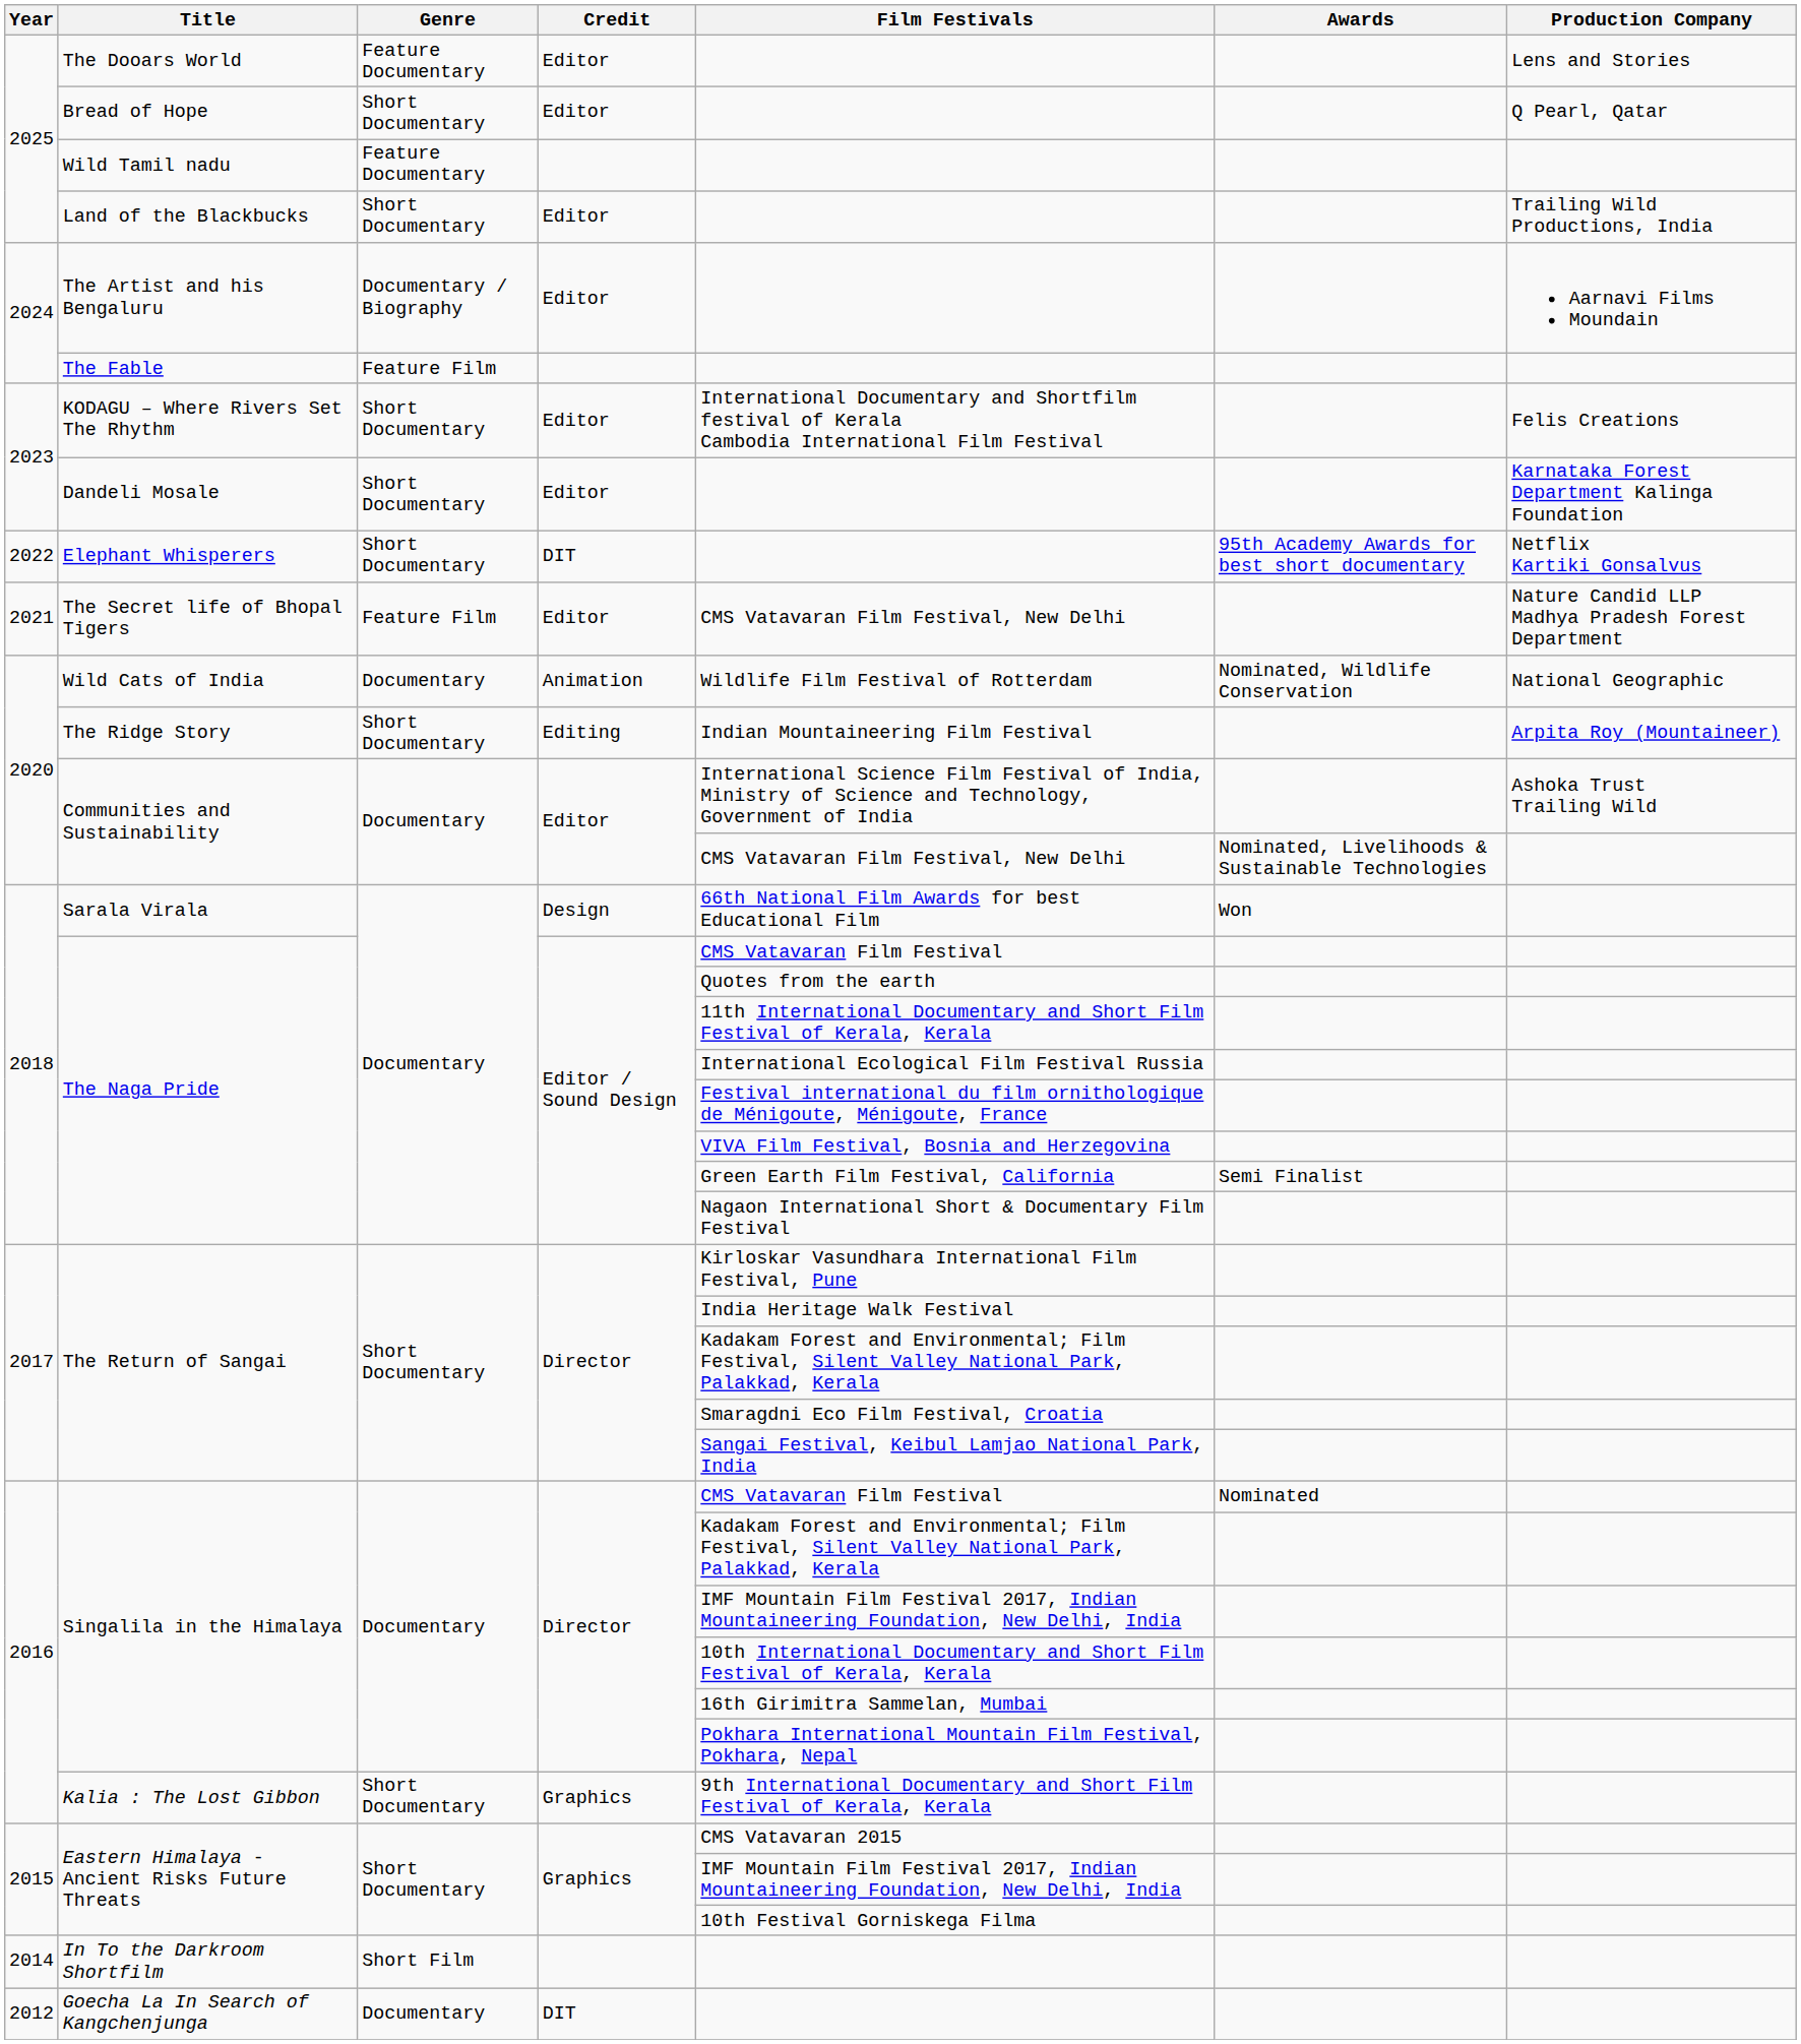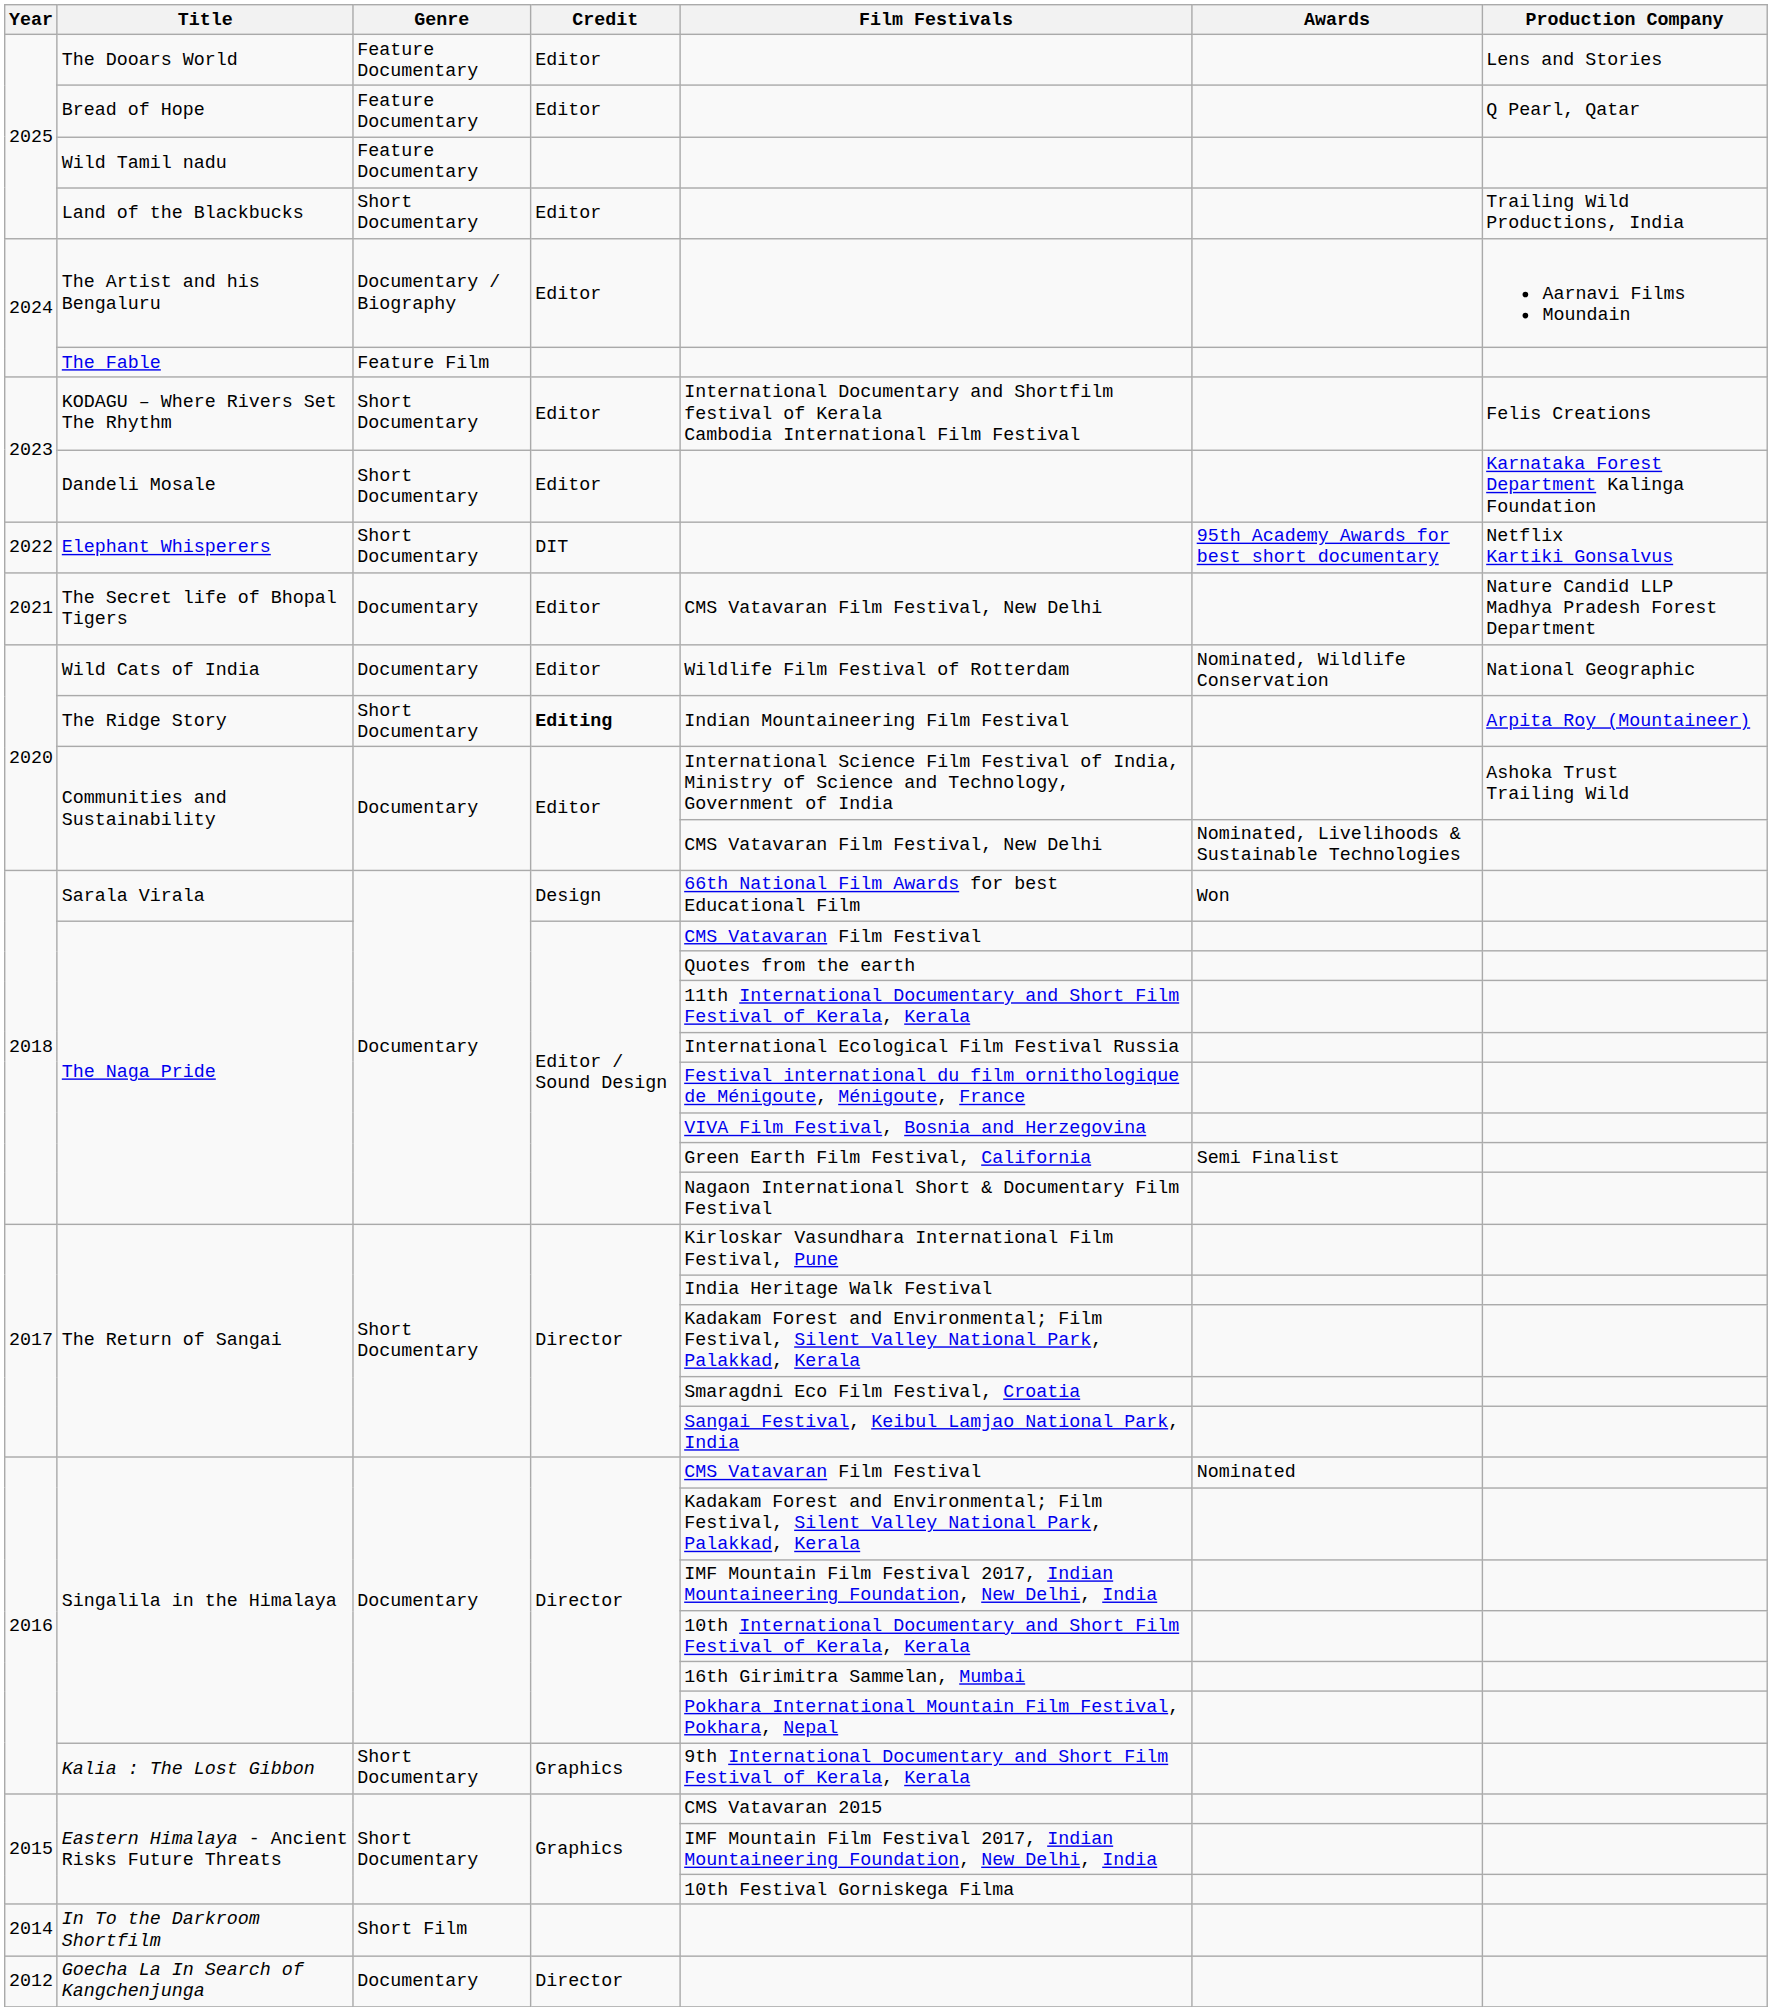Bread of Hope | Genre: Short Documentary -> Feature Documentary
The Secret life of Bhopal Tigers | Genre: Feature Film -> Documentary
Wild Cats of India | Credit: Animation -> Editor
The Ridge Story | Credit: normal -> bold
Goecha La In Search of Kangchenjunga | Credit: DIT -> Director
